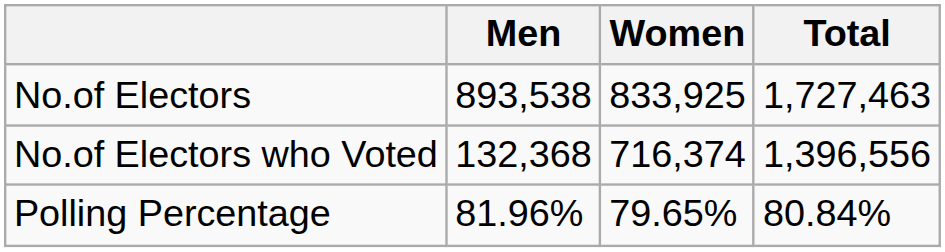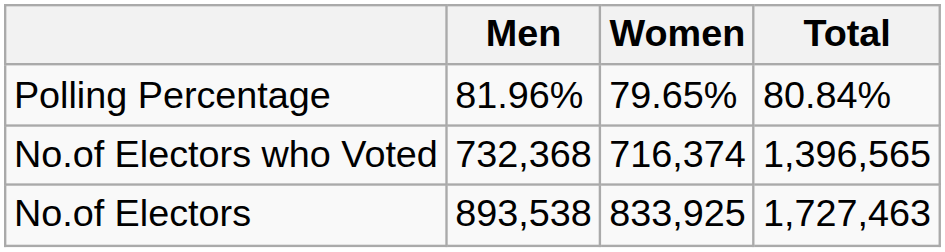rows swapped: No.of Electors <-> Polling Percentage
No.of Electors who Voted | Men: 132,368 -> 732,368
No.of Electors who Voted | Total: 1,396,556 -> 1,396,565
